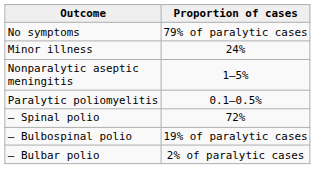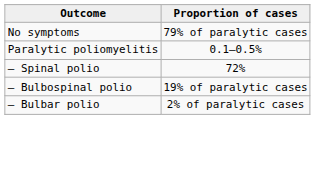- row: Minor illness | 24%
- row: Nonparalytic aseptic meningitis | 1–5%
